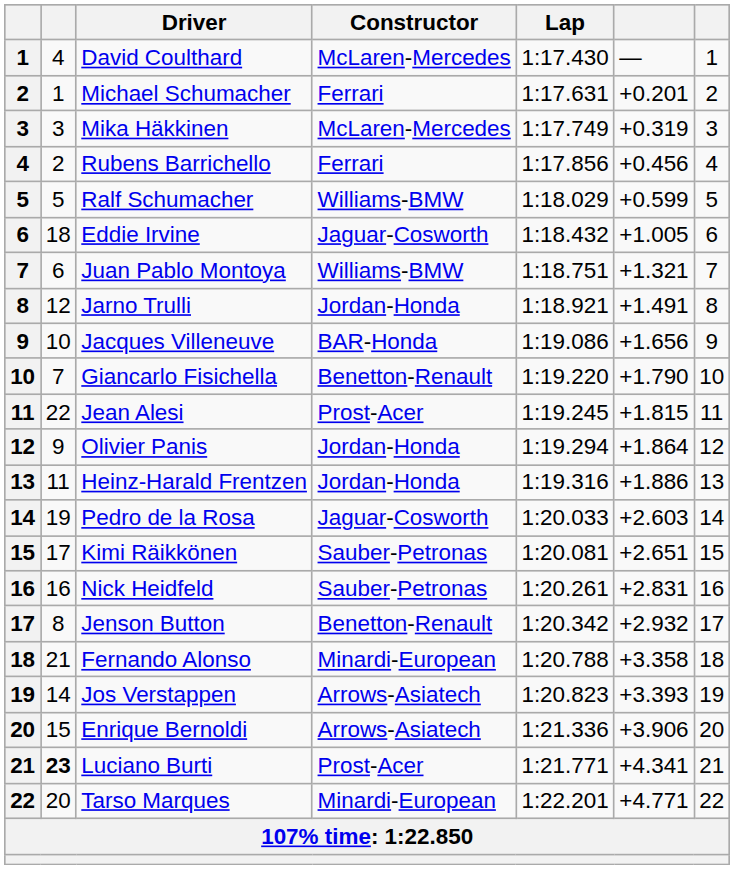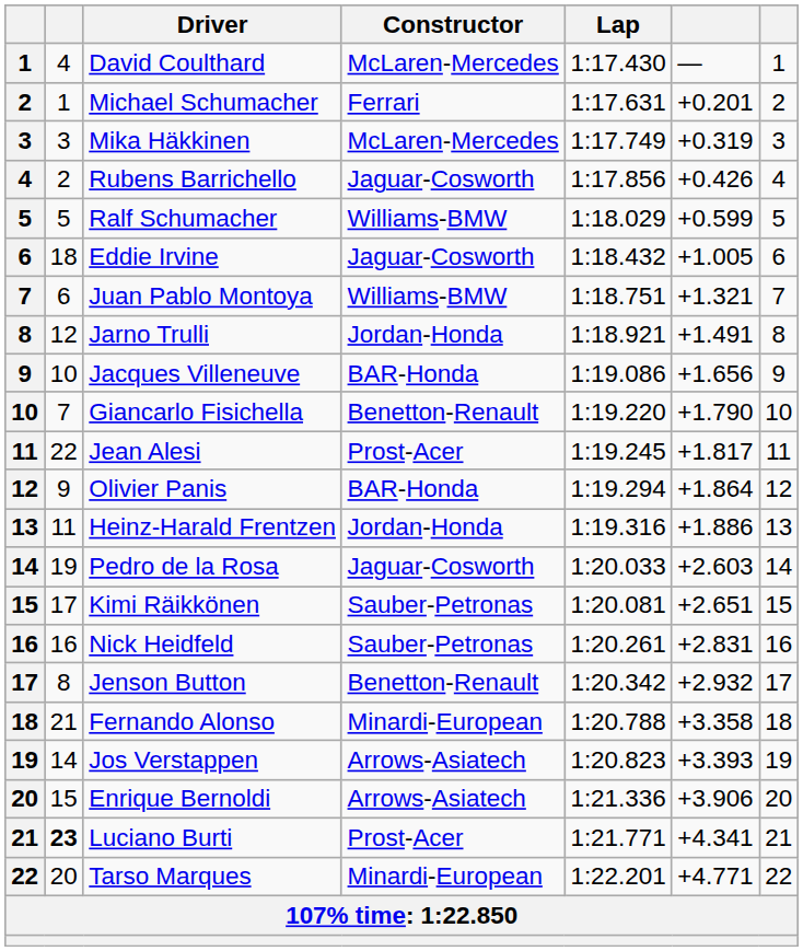Rubens Barrichello | Constructor: Ferrari -> Jaguar-Cosworth
Rubens Barrichello | column 6: +0.456 -> +0.426
Jean Alesi | column 6: +1.815 -> +1.817
Olivier Panis | Constructor: Jordan-Honda -> BAR-Honda
